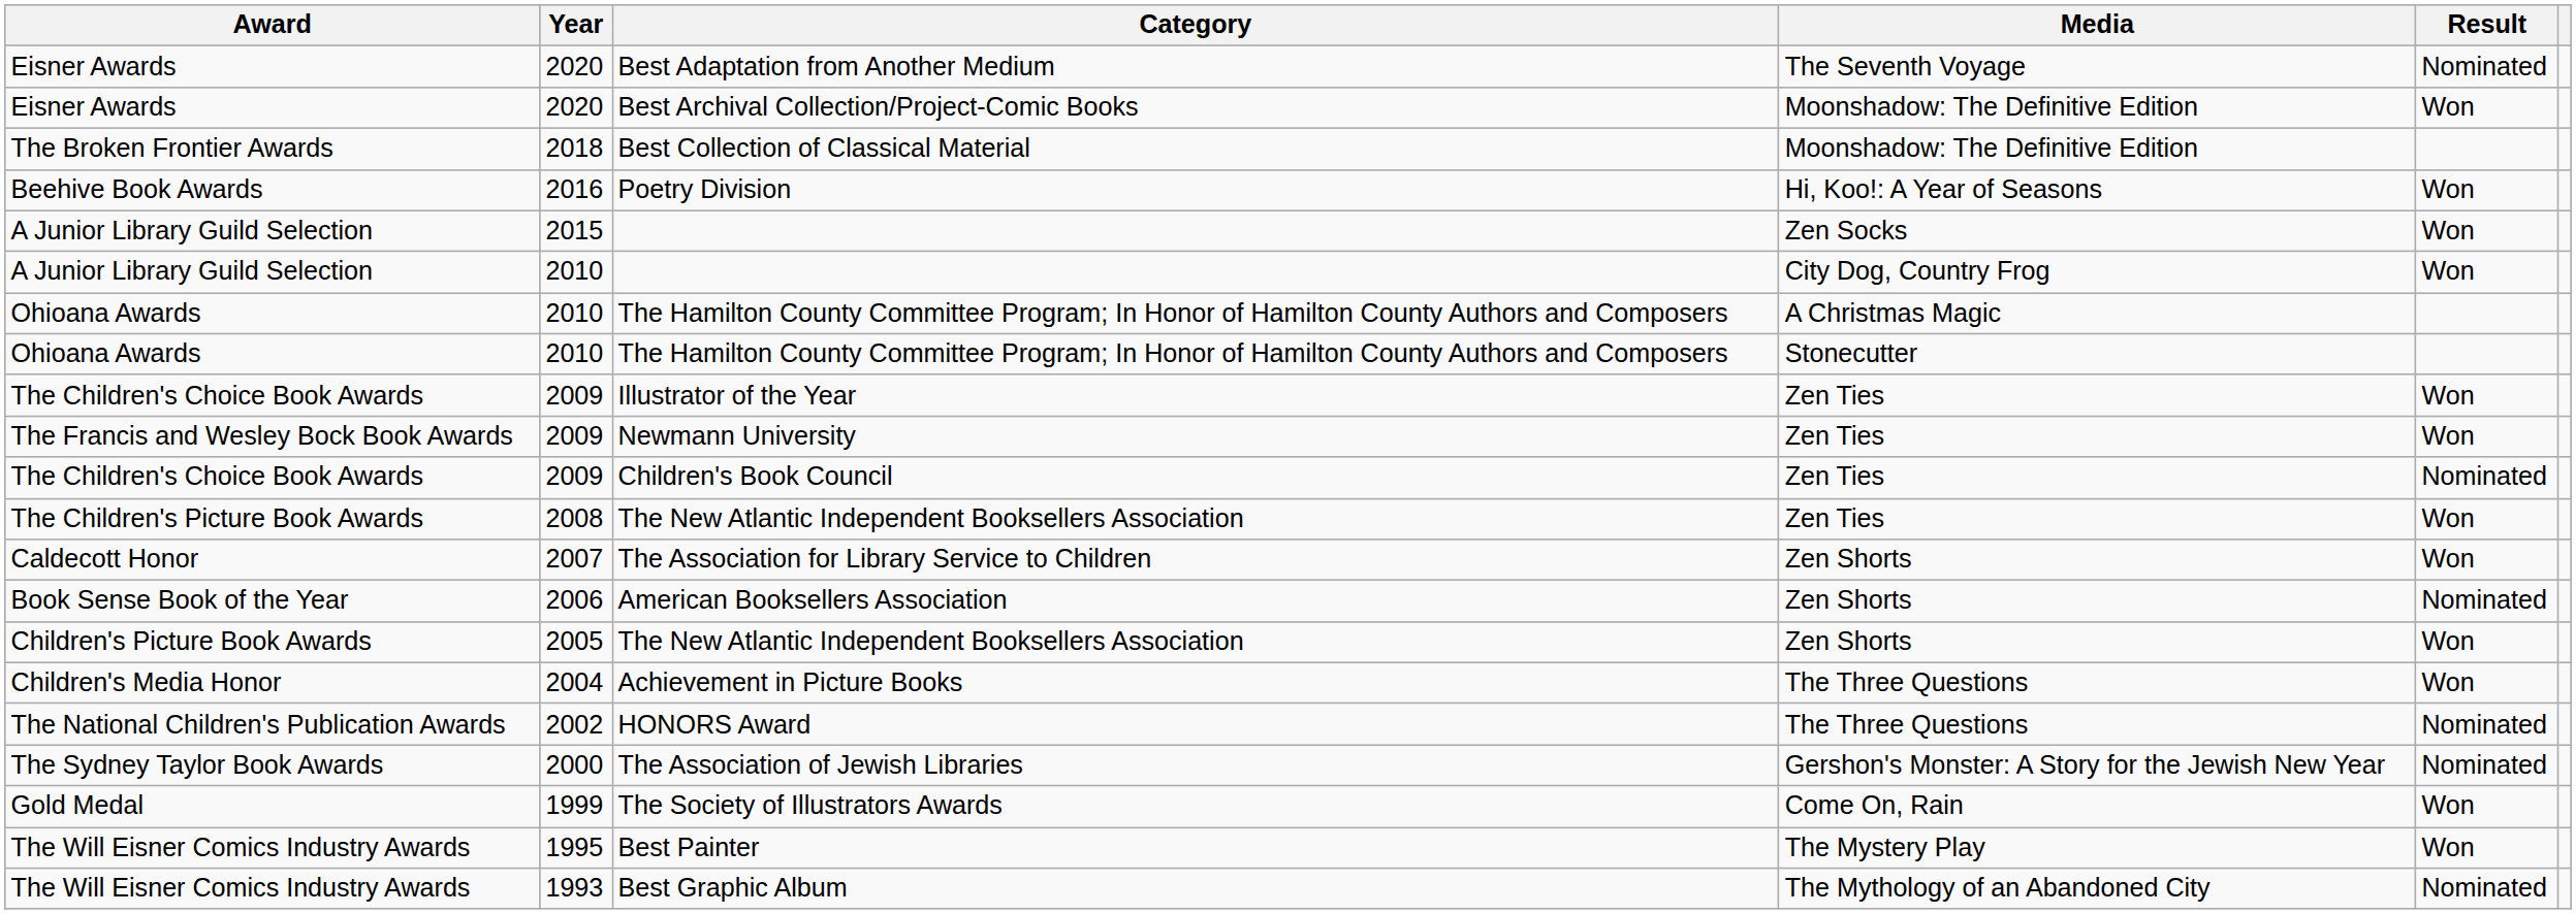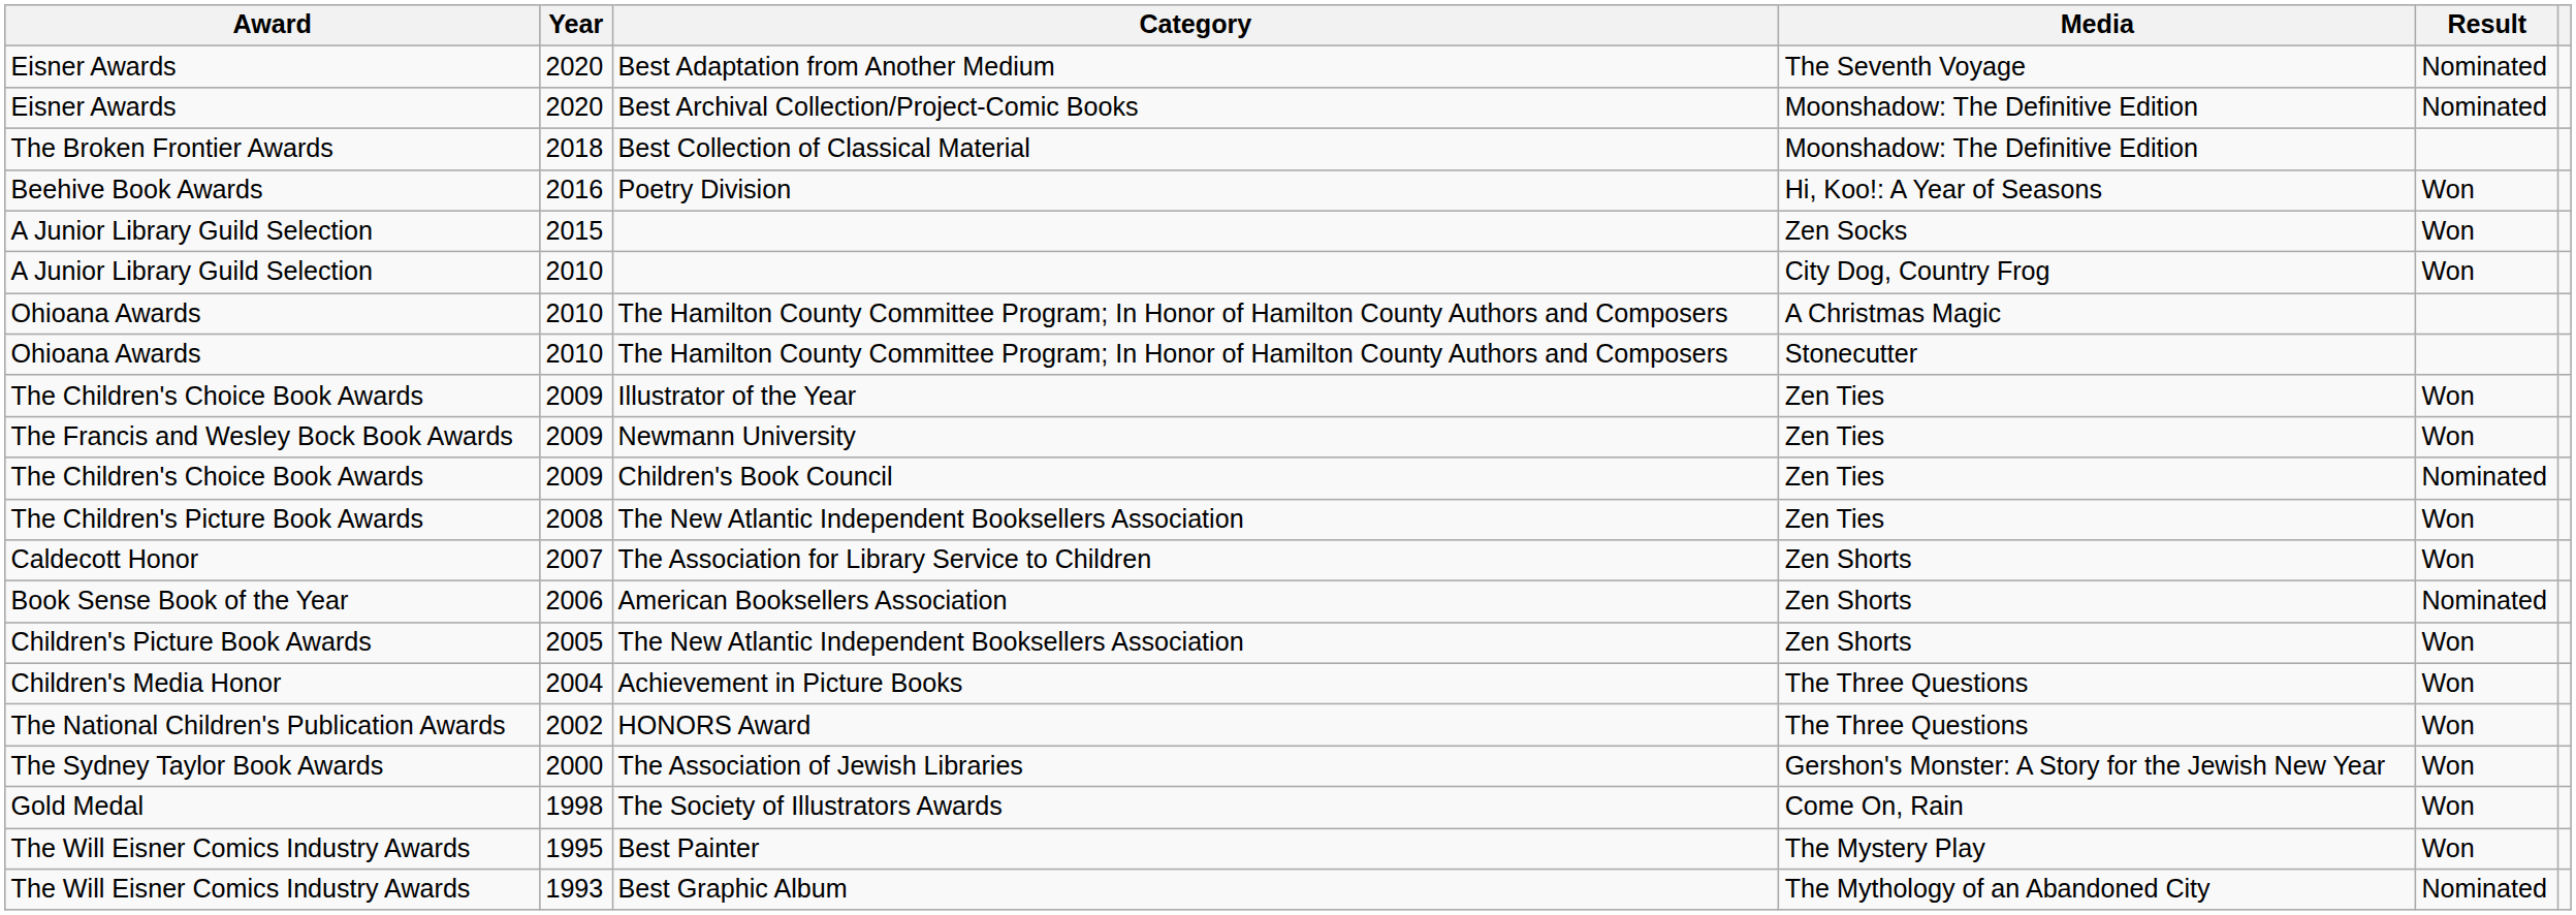Best Archival Collection/Project-Comic Books | Result: Won -> Nominated
HONORS Award | Result: Nominated -> Won
The Association of Jewish Libraries | Result: Nominated -> Won
The Society of Illustrators Awards | Year: 1999 -> 1998
